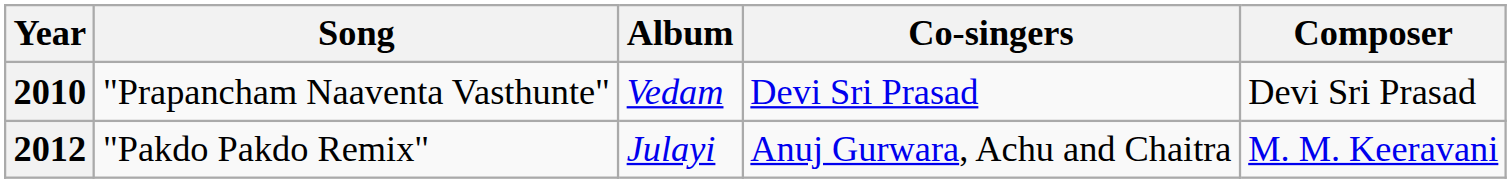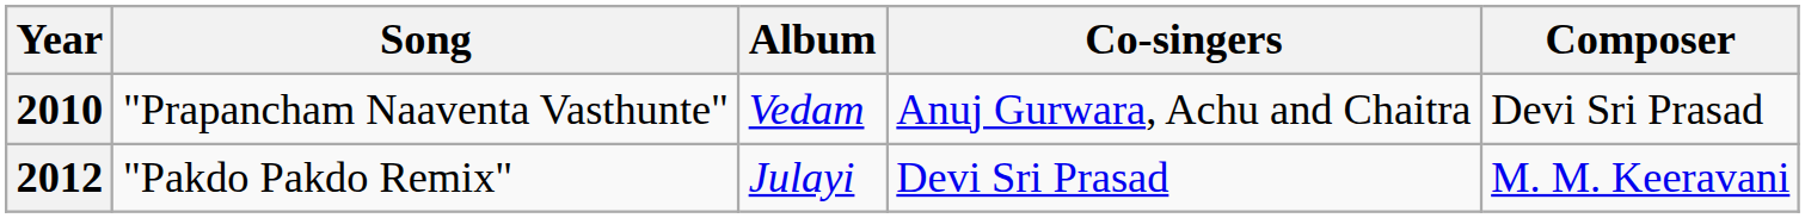2010 | Co-singers: Devi Sri Prasad -> Anuj Gurwara, Achu and Chaitra
2012 | Co-singers: Anuj Gurwara, Achu and Chaitra -> Devi Sri Prasad
